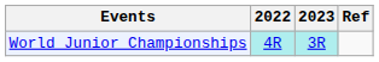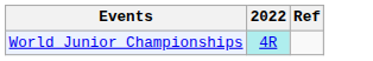- column: 2023 | 3R
